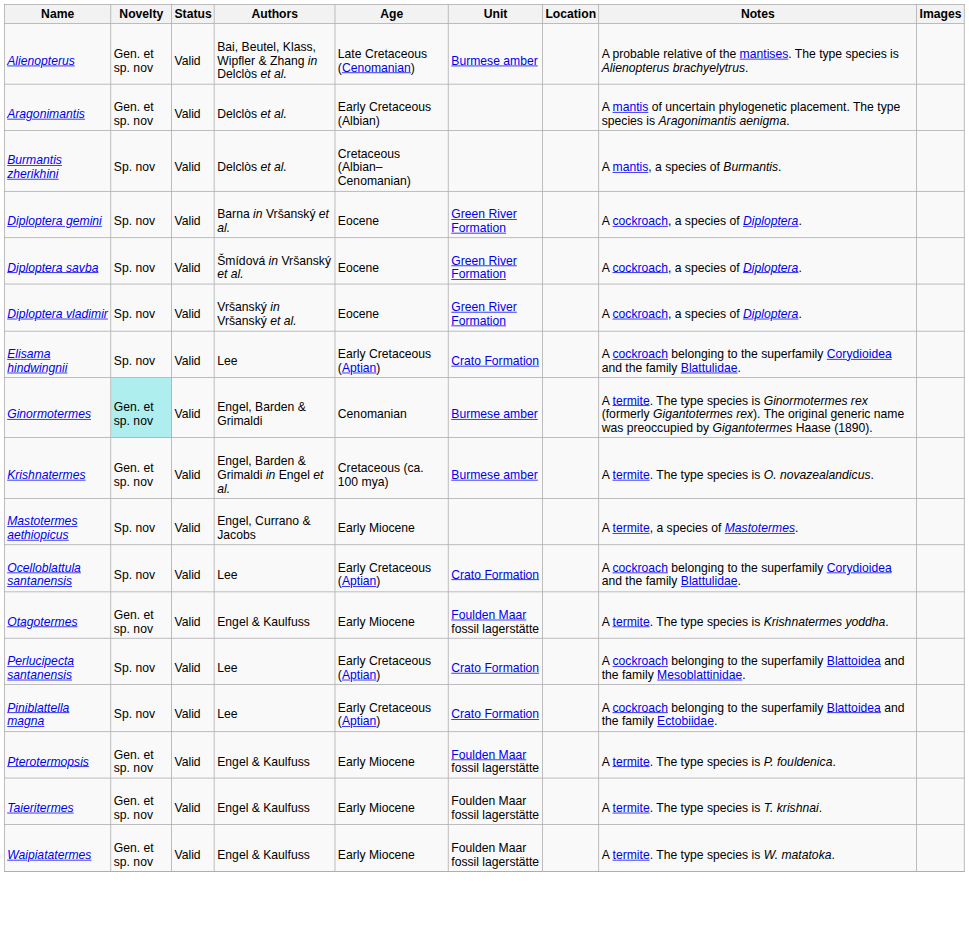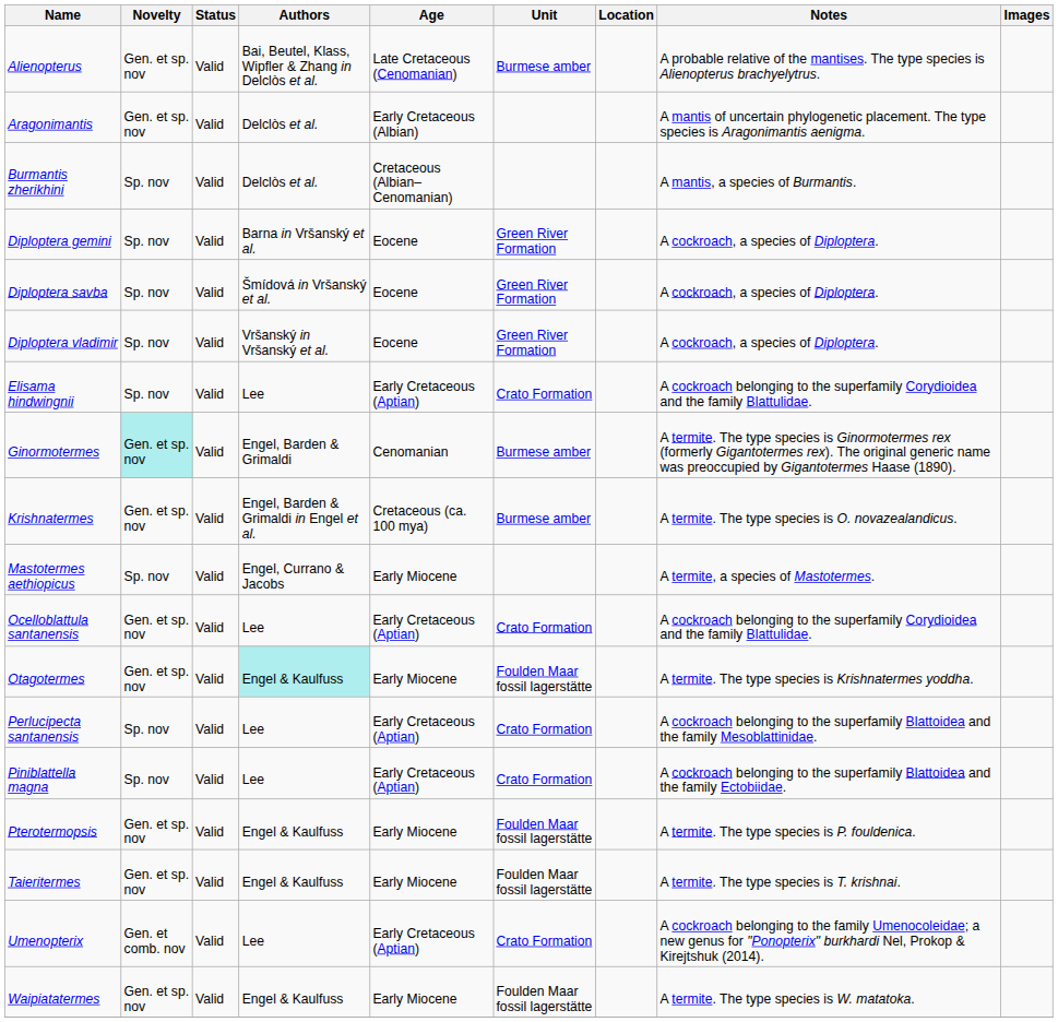Ocelloblattula santanensis | Novelty: Sp. nov -> Gen. et sp. nov
Otagotermes | Authors: no background -> paleturquoise background
+ row: Umenopterix | Gen. et comb. nov | Valid | Lee | Early Cretaceous (Aptian) | Crato Formation | A cockroach belonging to the family Umenocoleidae; a new genus for "Ponopterix" burkhardi Nel, Prokop & Kirejtshuk (2014).
